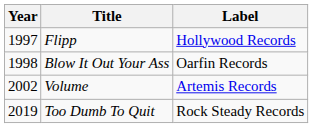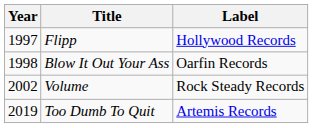Volume | Label: Artemis Records -> Rock Steady Records
Too Dumb To Quit | Label: Rock Steady Records -> Artemis Records
